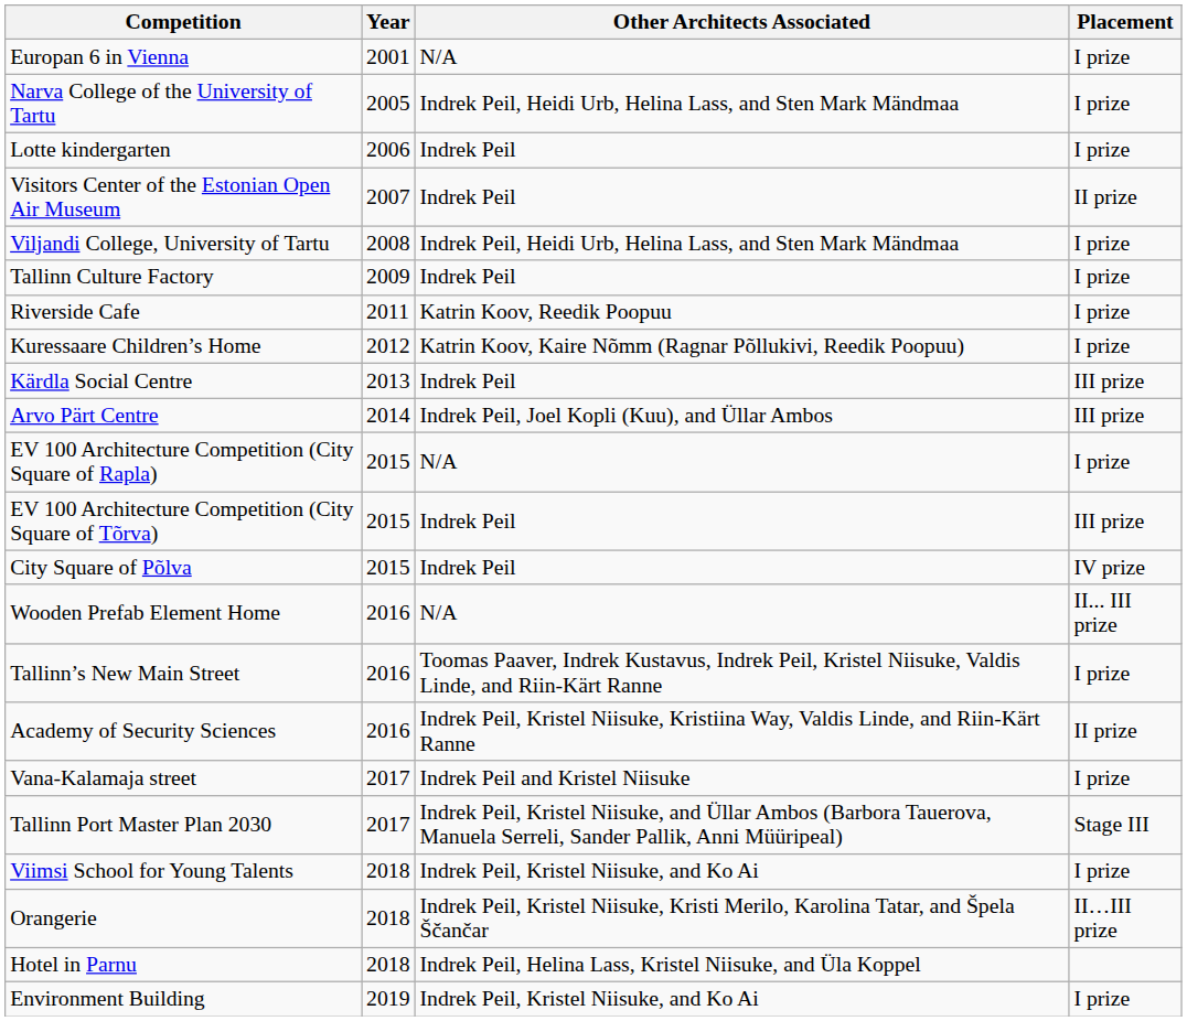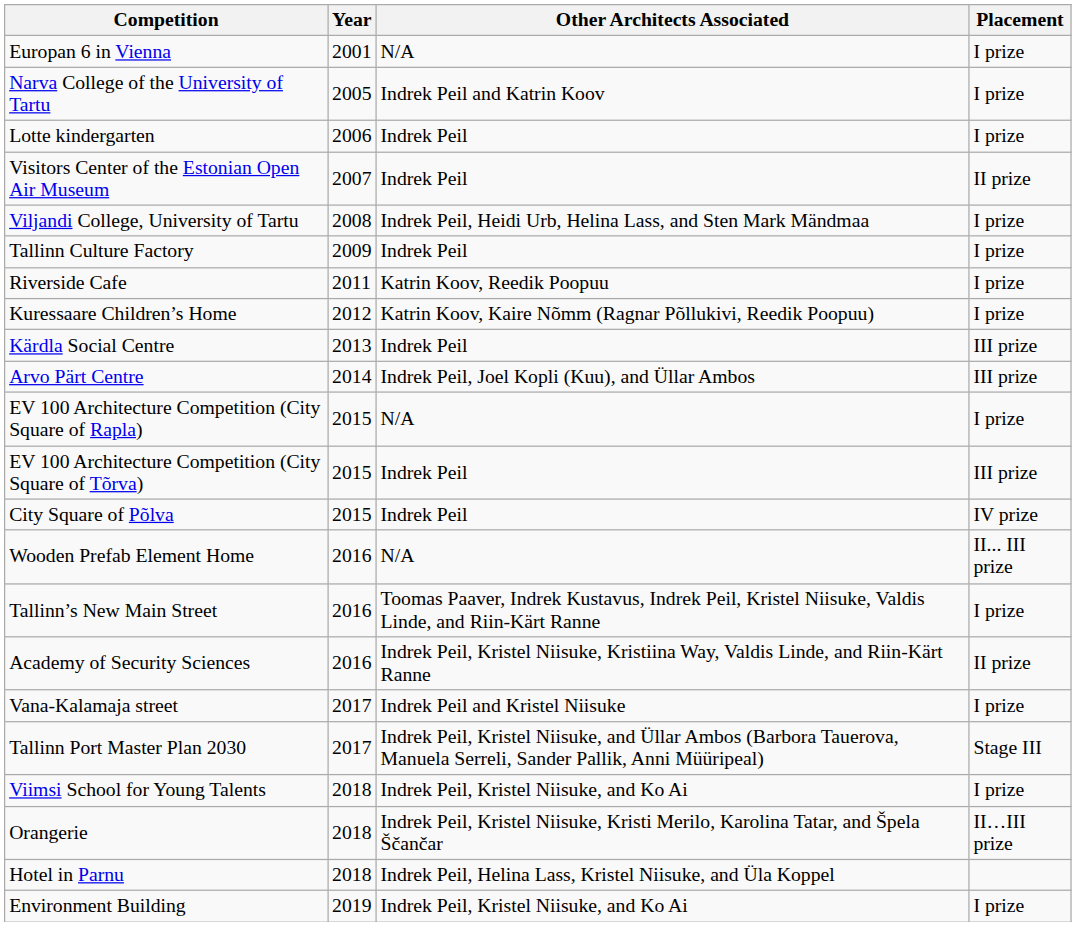Narva College of the University of Tartu | Other Architects Associated: Indrek Peil, Heidi Urb, Helina Lass, and Sten Mark Mändmaa -> Indrek Peil and Katrin Koov
